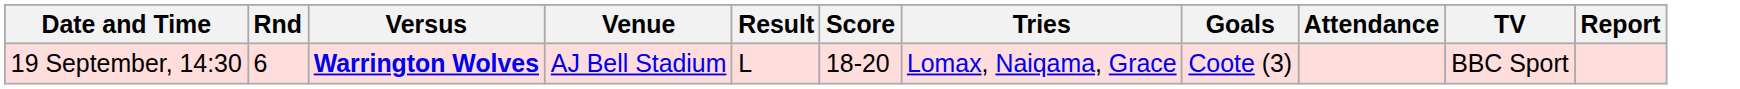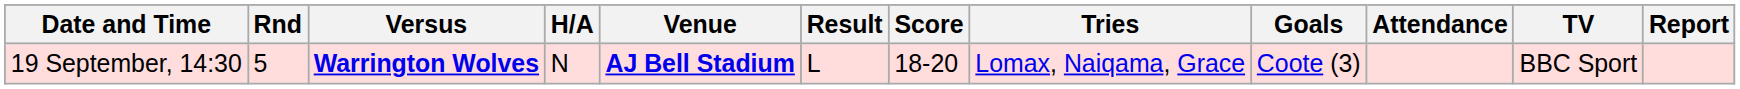+ column: H/A | N
19 September, 14:30 | Rnd: 6 -> 5
19 September, 14:30 | Venue: normal -> bold
